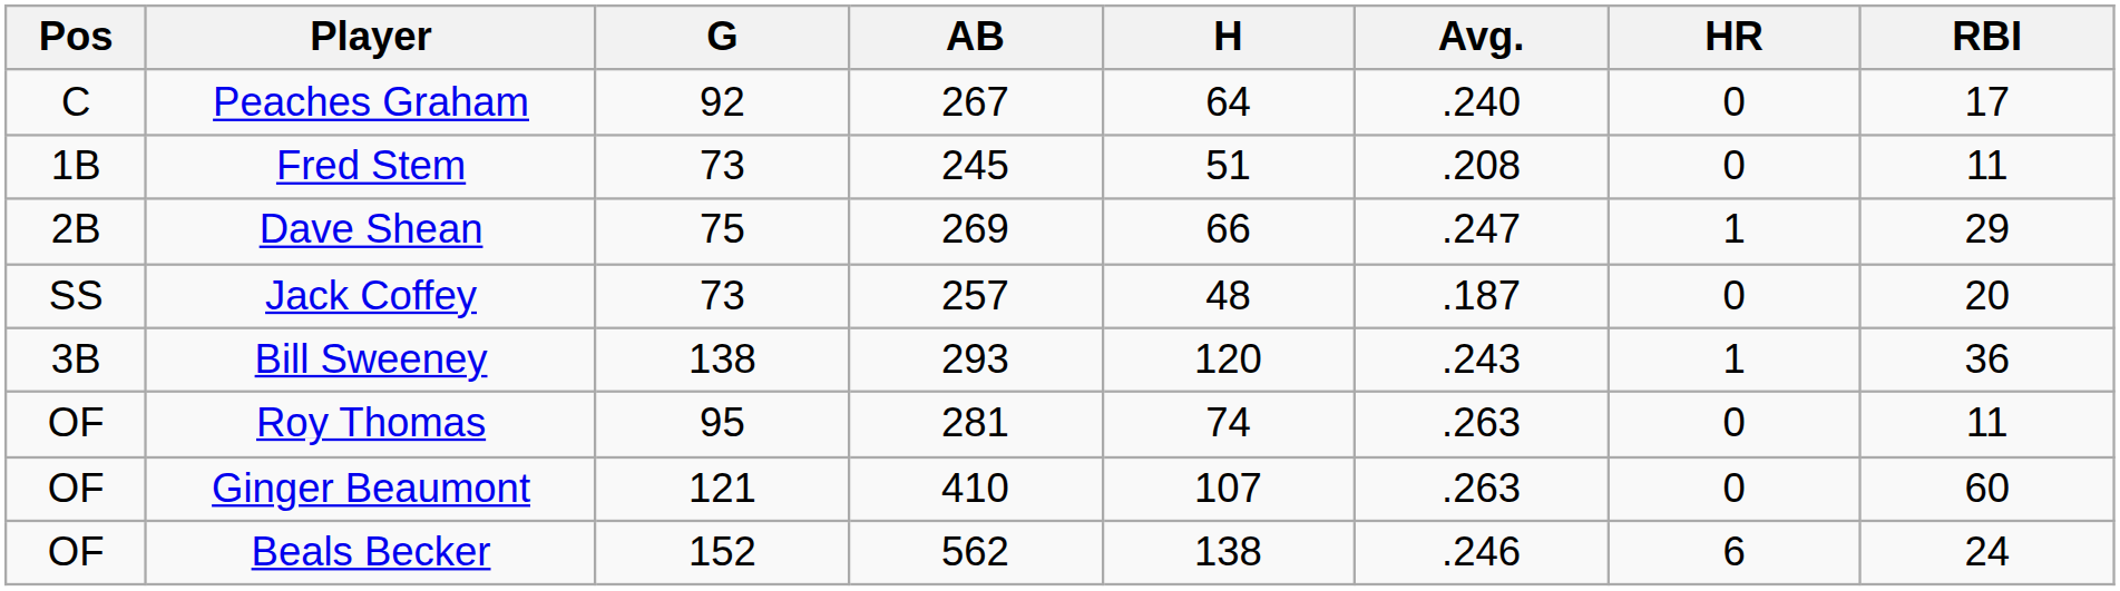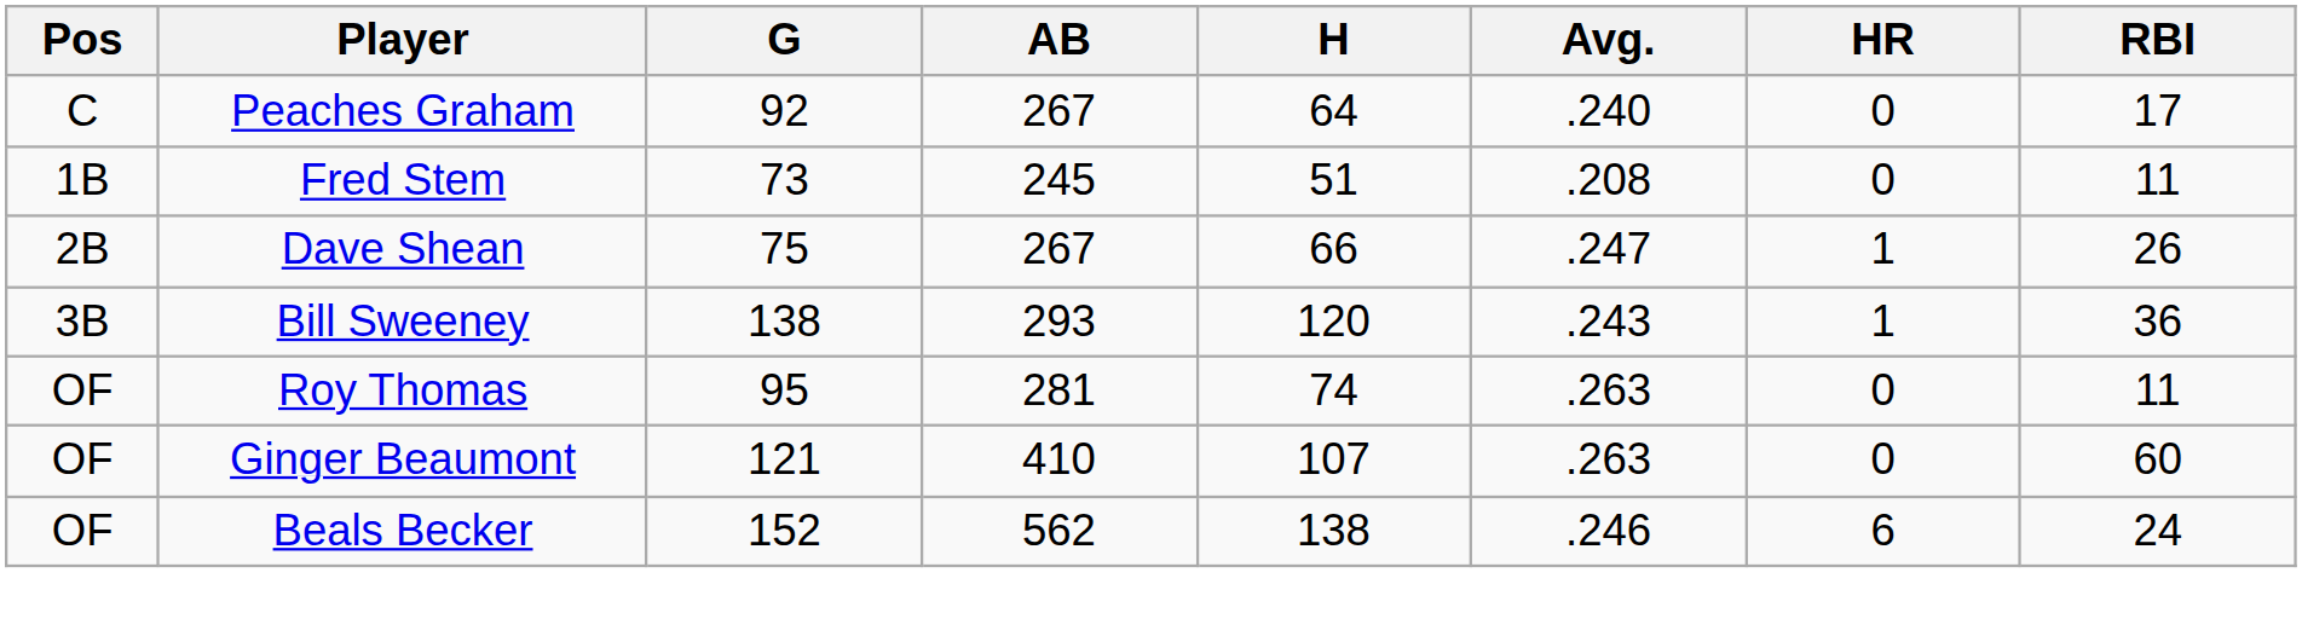Dave Shean | AB: 269 -> 267
Dave Shean | RBI: 29 -> 26
- row: SS | Jack Coffey | 73 | 257 | 48 | .187 | 0 | 20
